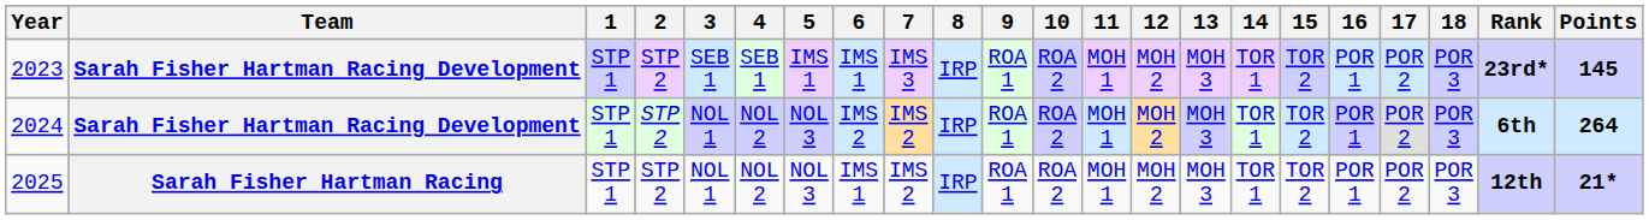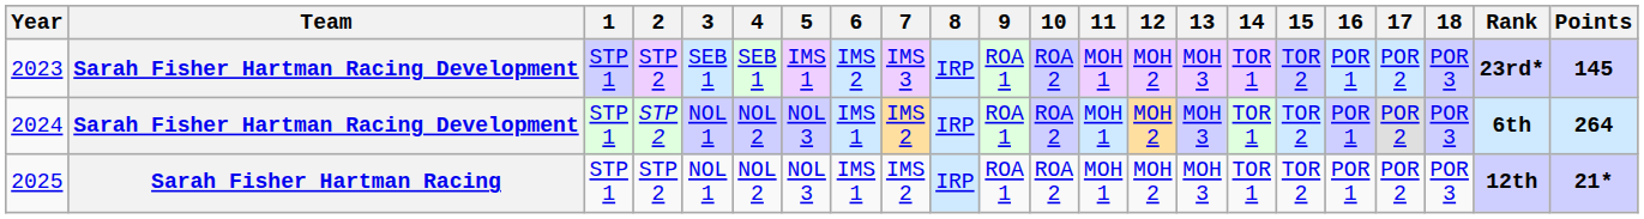2023 | 6: IMS 1 -> IMS 2
2024 | 6: IMS 2 -> IMS 1
